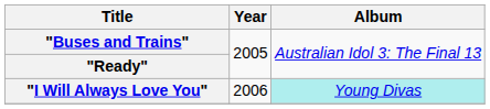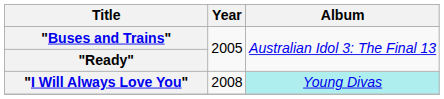"I Will Always Love You" | Year: 2006 -> 2008
